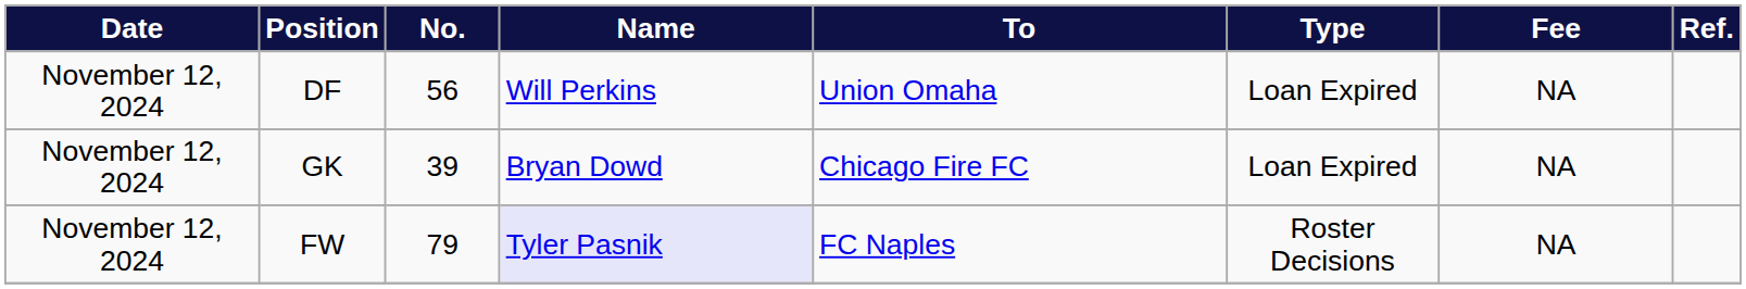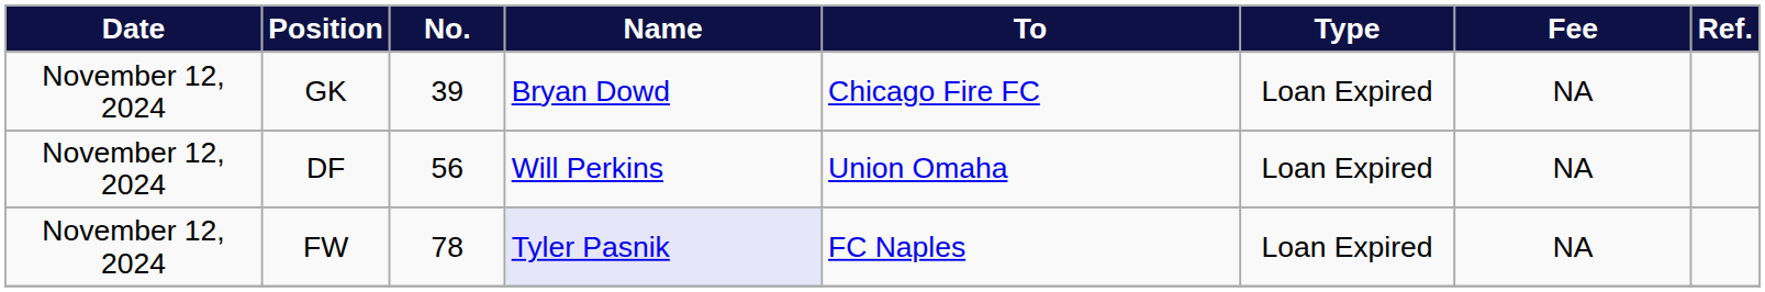rows swapped: GK <-> DF
FW | No.: 79 -> 78
FW | Type: Roster Decisions -> Loan Expired
